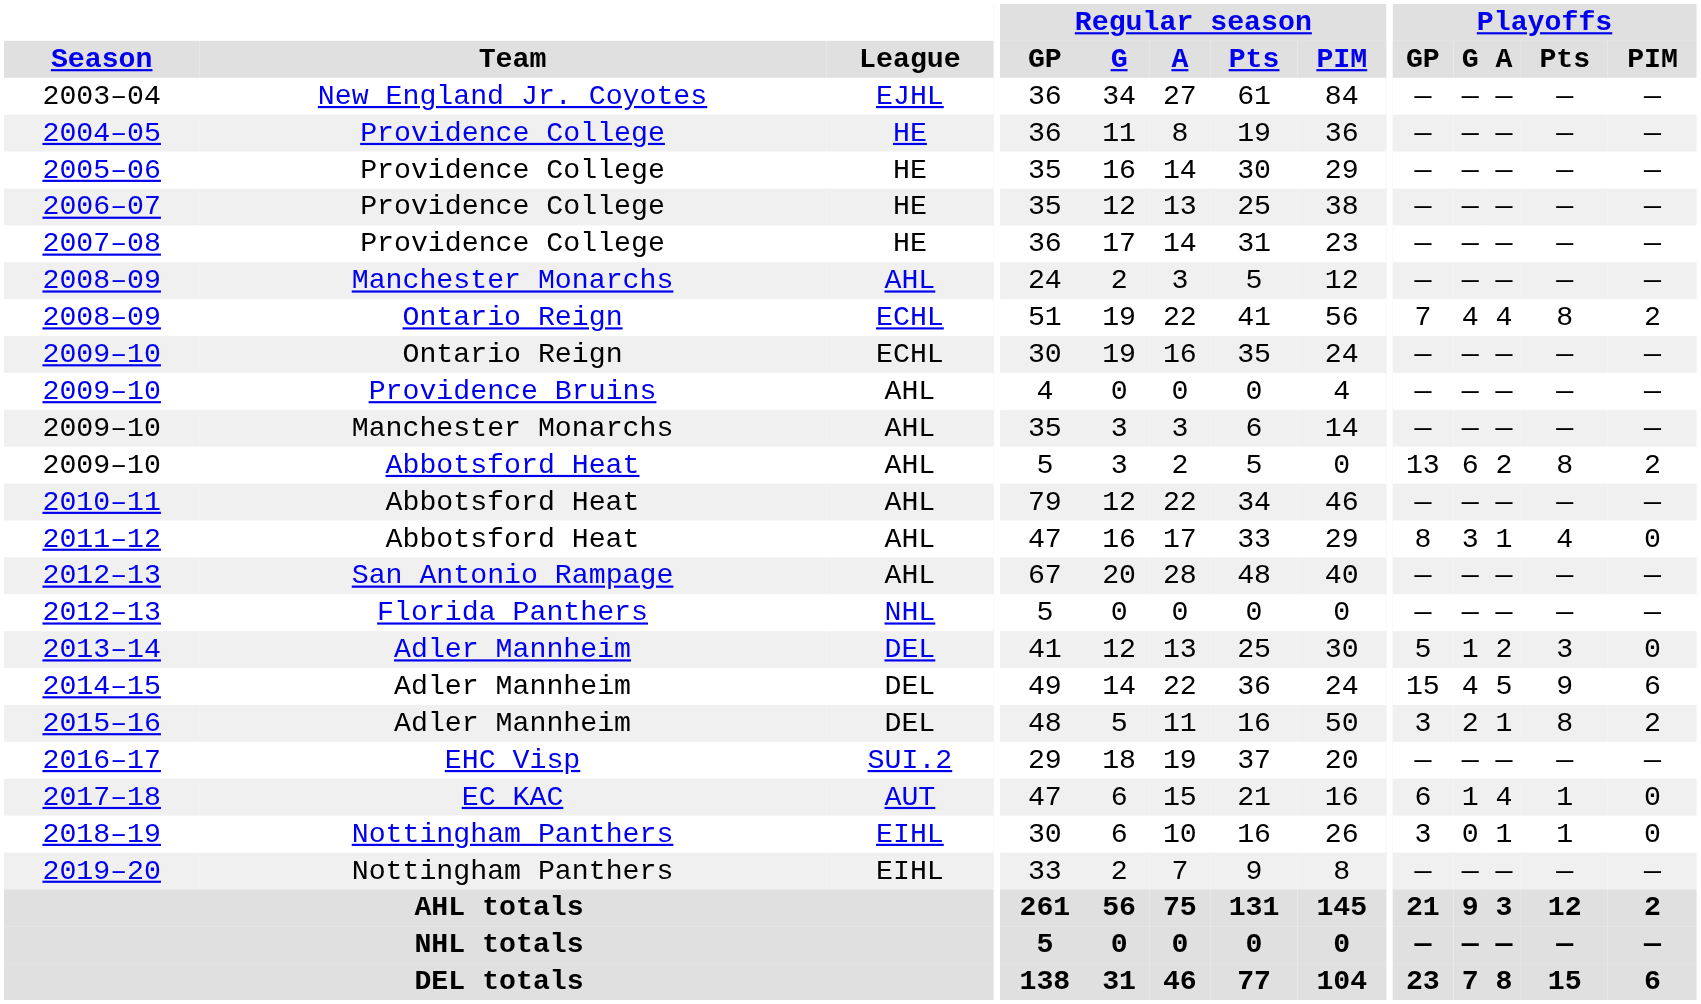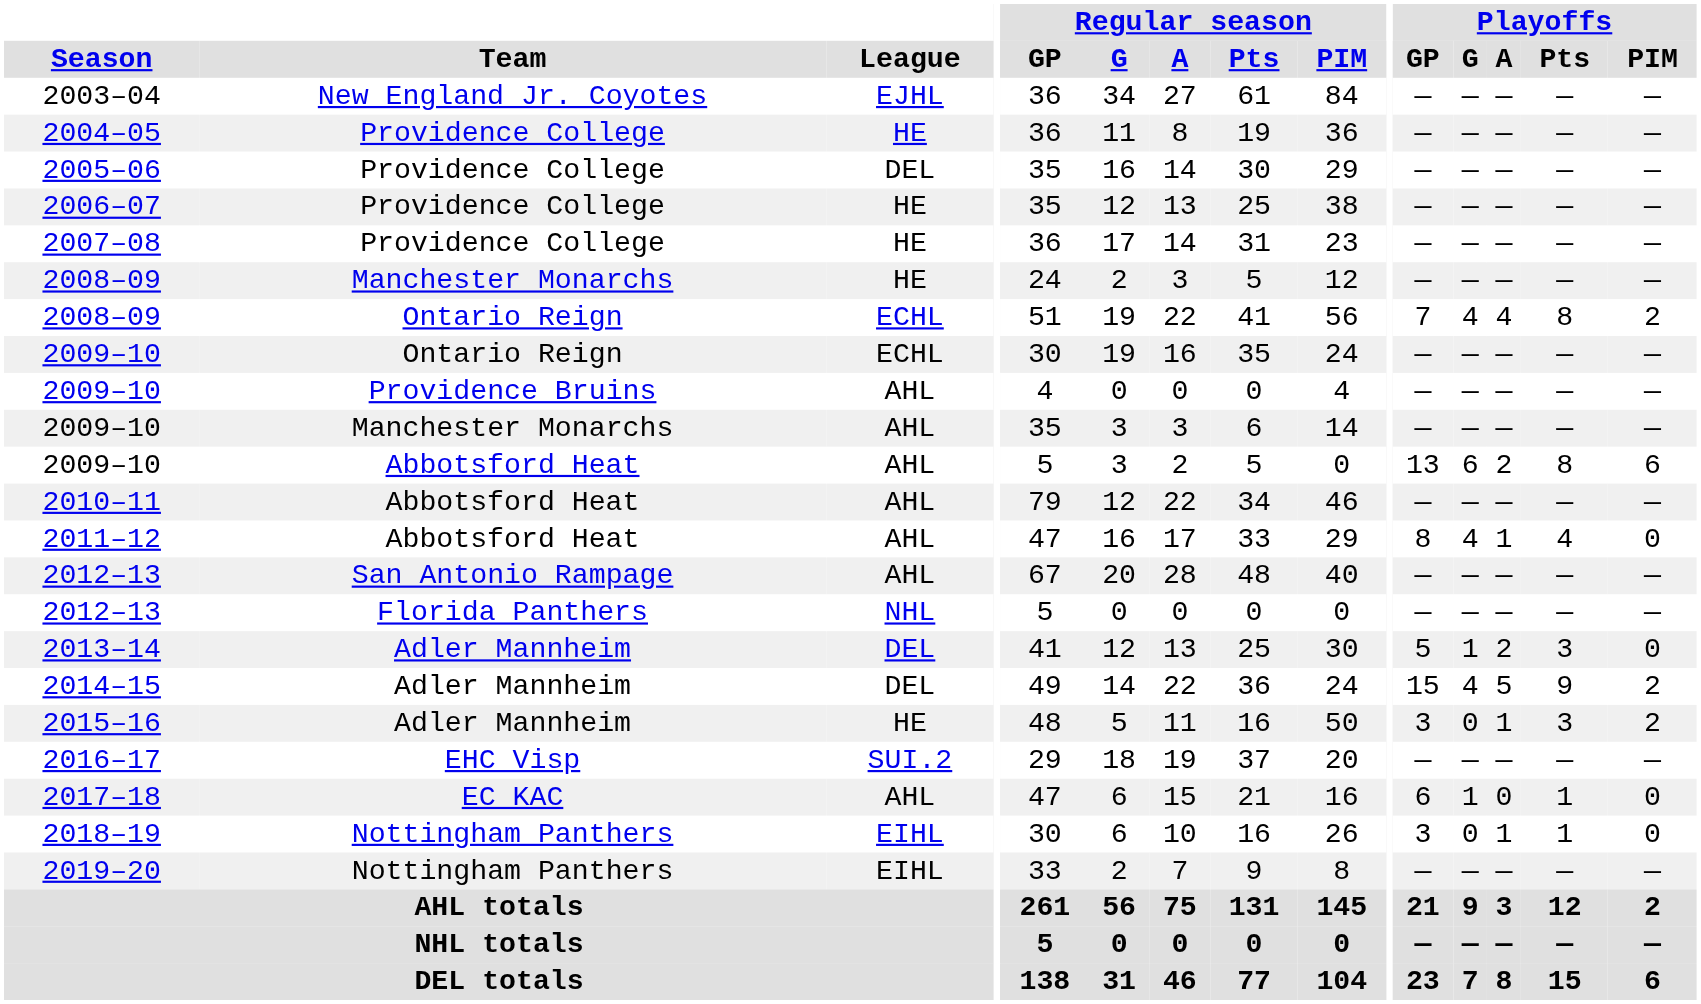2005–06 | League: HE -> DEL
2008–09 / Manchester Monarchs | League: AHL -> HE
2009–10 / Abbotsford Heat | Playoffs / PIM: 2 -> 6
2011–12 | Playoffs / G: 3 -> 4
2014–15 | Playoffs / PIM: 6 -> 2
2015–16 | League: DEL -> HE
2015–16 | Playoffs / G: 2 -> 0
2015–16 | Playoffs / Pts: 8 -> 3
2017–18 | League: AUT -> AHL
2017–18 | Playoffs / A: 4 -> 0
